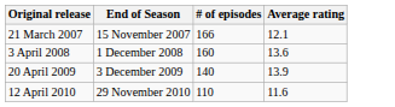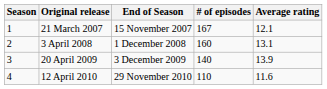+ column: Season | 1 | 2 | 3 | 4
21 March 2007 | # of episodes: 166 -> 167
3 April 2008 | Average rating: 13.6 -> 13.1
